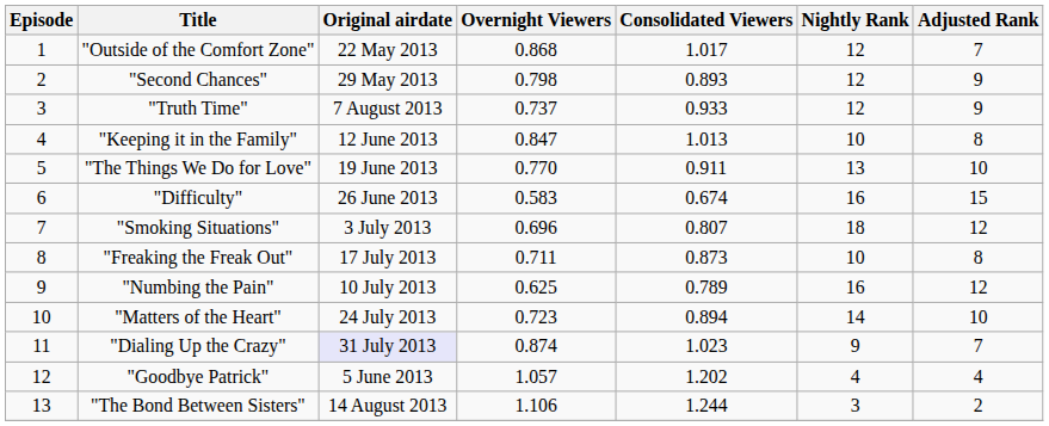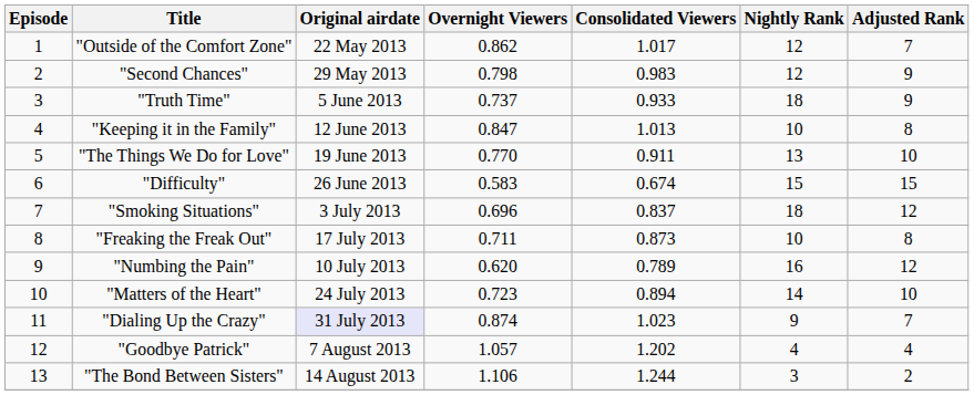"Outside of the Comfort Zone" | Overnight Viewers: 0.868 -> 0.862
"Second Chances" | Consolidated Viewers: 0.893 -> 0.983
"Truth Time" | Original airdate: 7 August 2013 -> 5 June 2013
"Truth Time" | Nightly Rank: 12 -> 18
"Difficulty" | Nightly Rank: 16 -> 15
"Smoking Situations" | Consolidated Viewers: 0.807 -> 0.837
"Numbing the Pain" | Overnight Viewers: 0.625 -> 0.620
"Goodbye Patrick" | Original airdate: 5 June 2013 -> 7 August 2013
